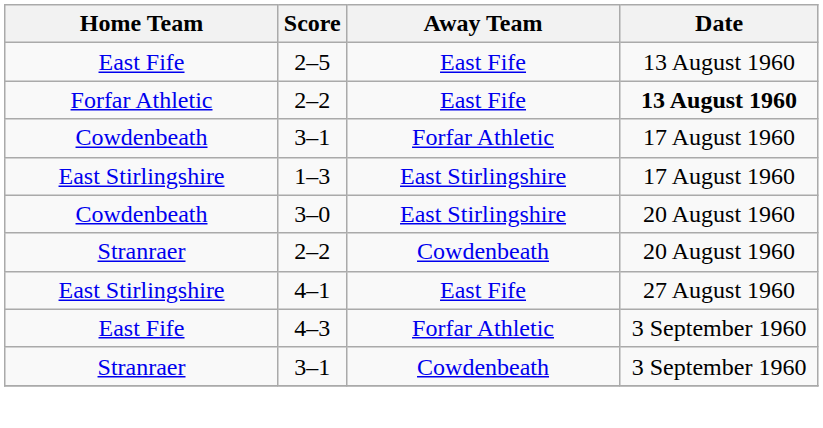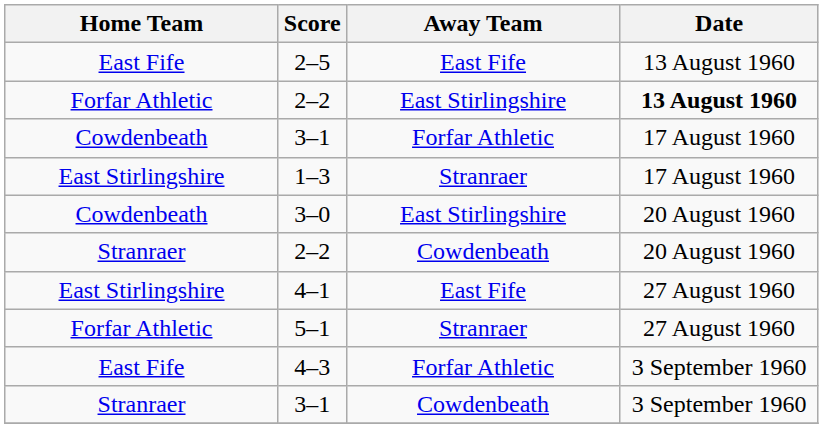Forfar Athletic / 2–2 | Away Team: East Fife -> East Stirlingshire
1–3 | Away Team: East Stirlingshire -> Stranraer
+ row: Forfar Athletic | 5–1 | Stranraer | 27 August 1960
